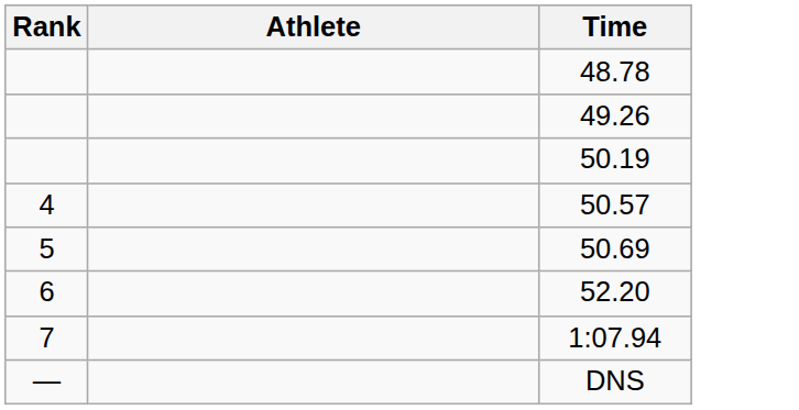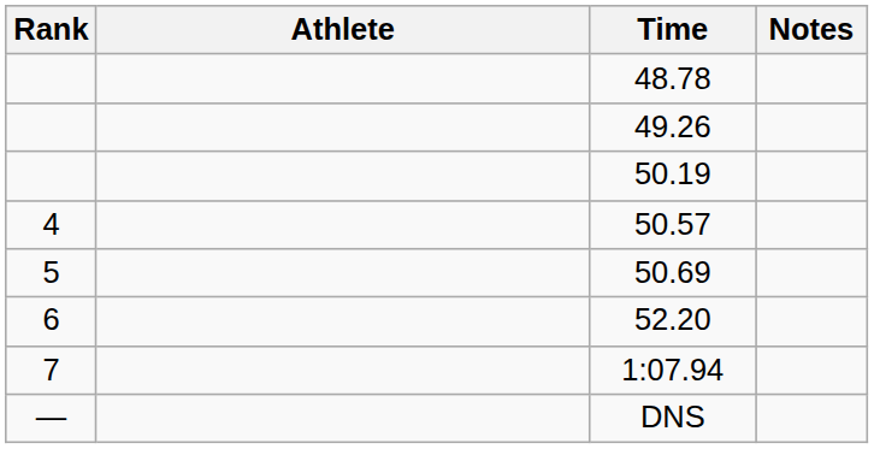+ column: Notes
